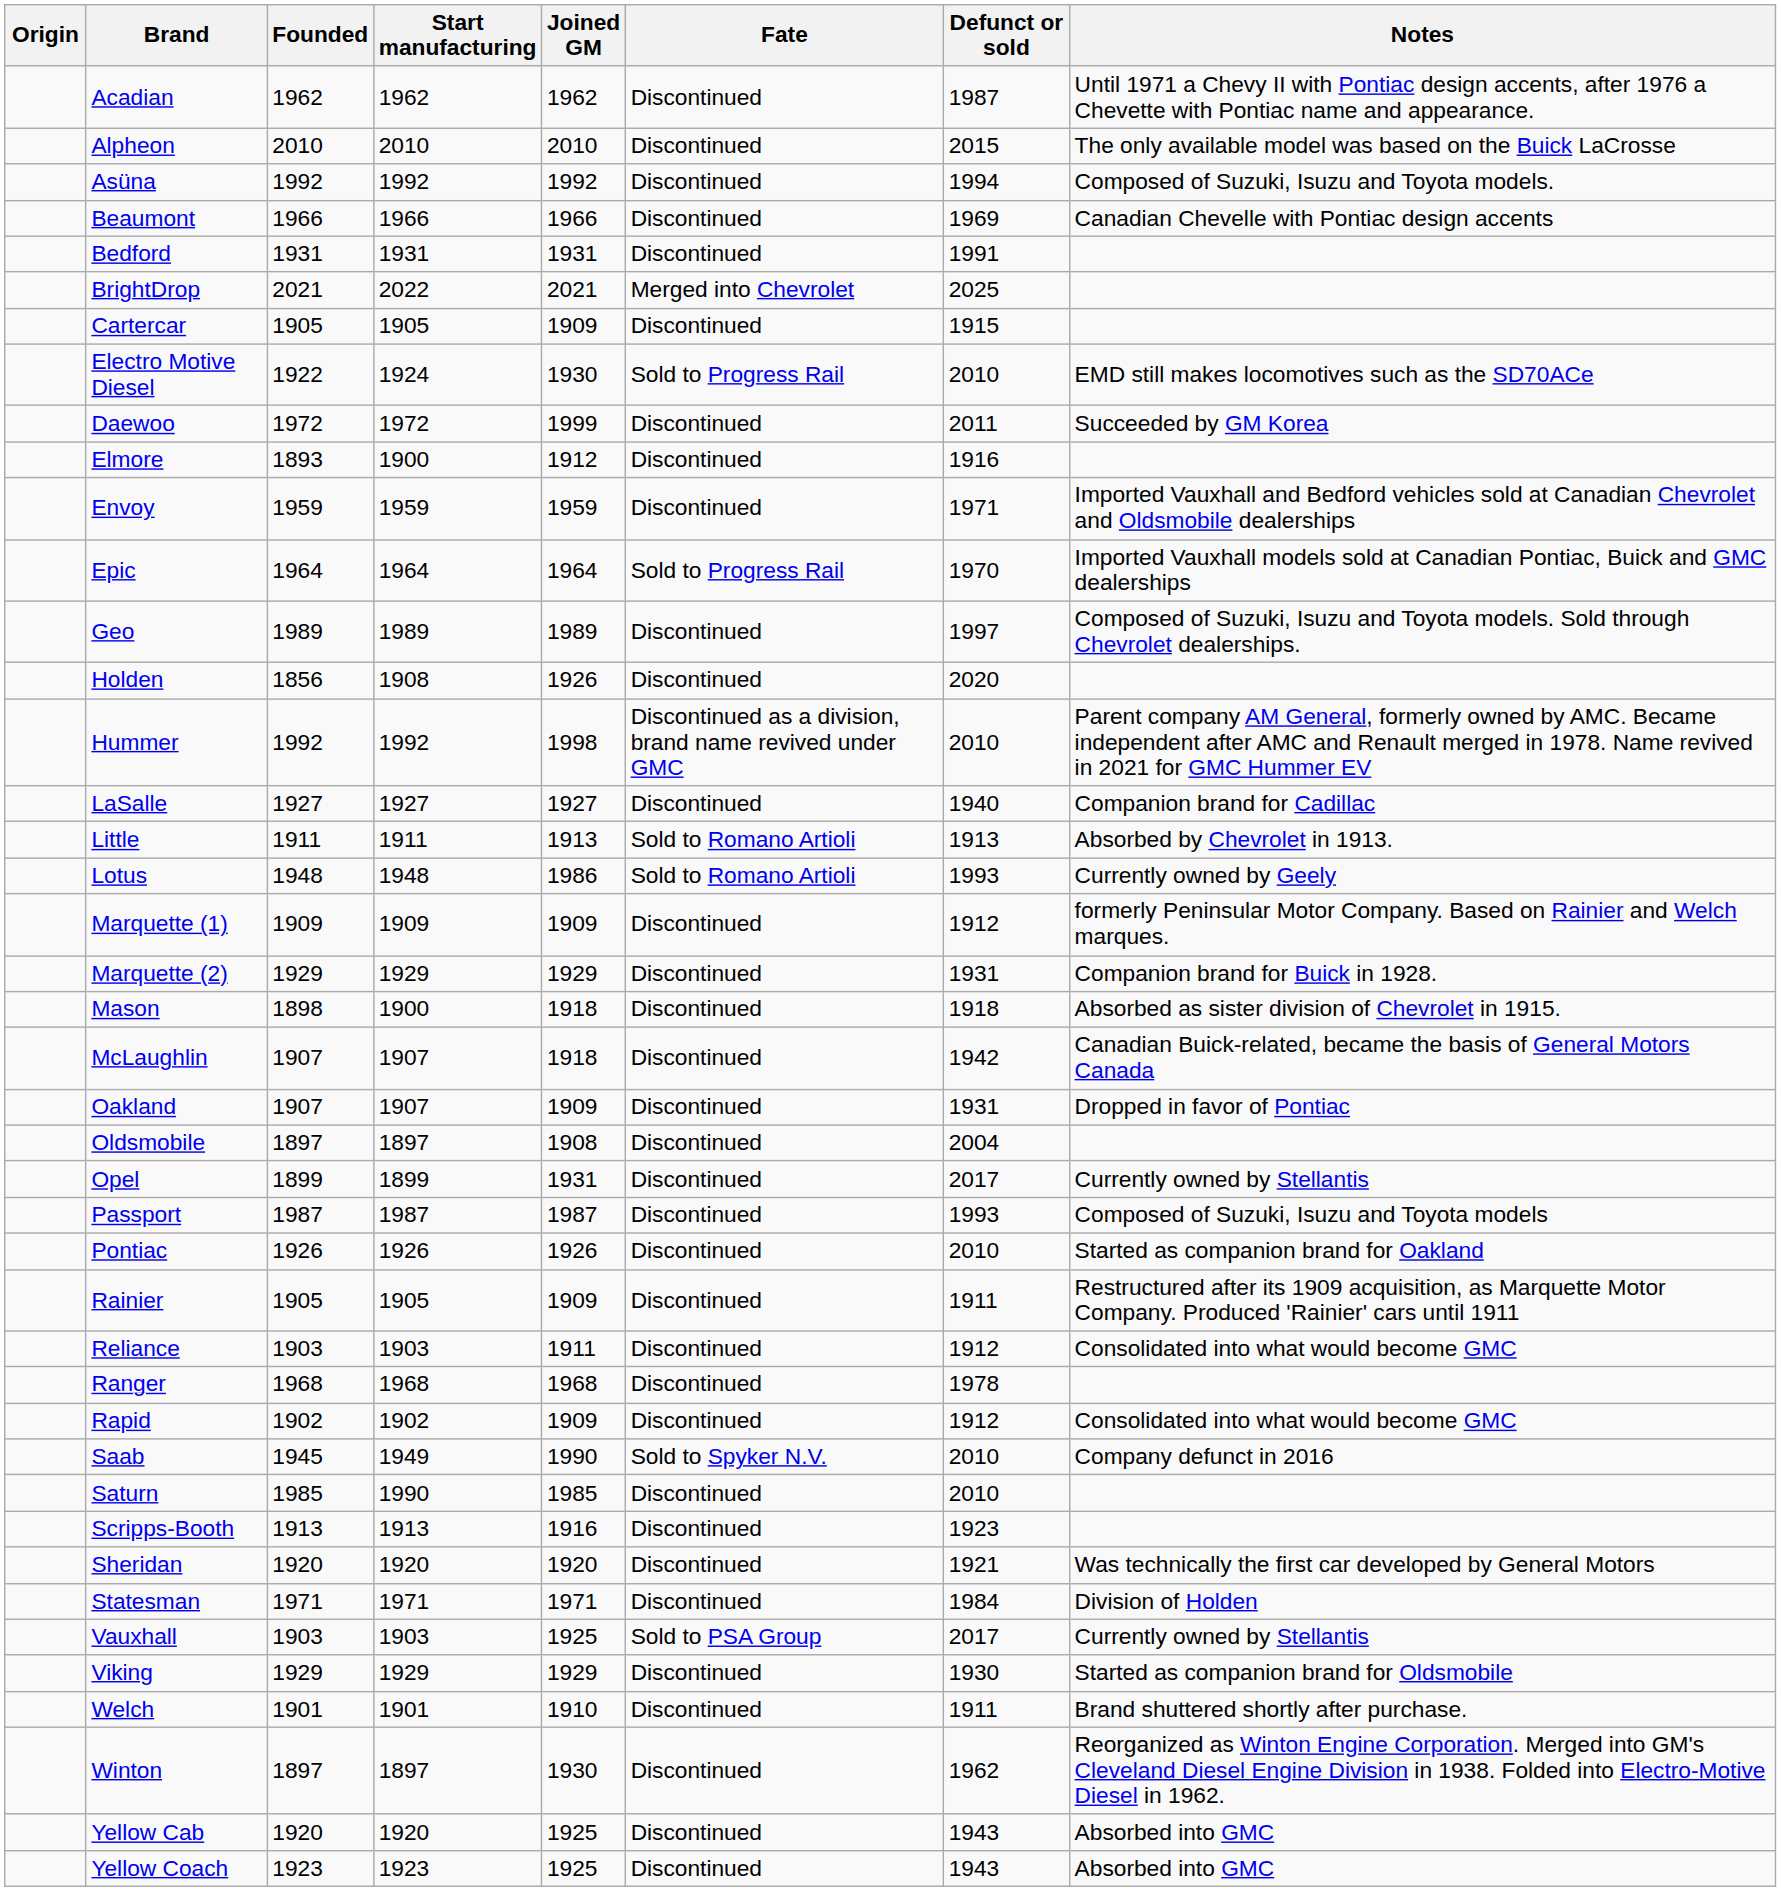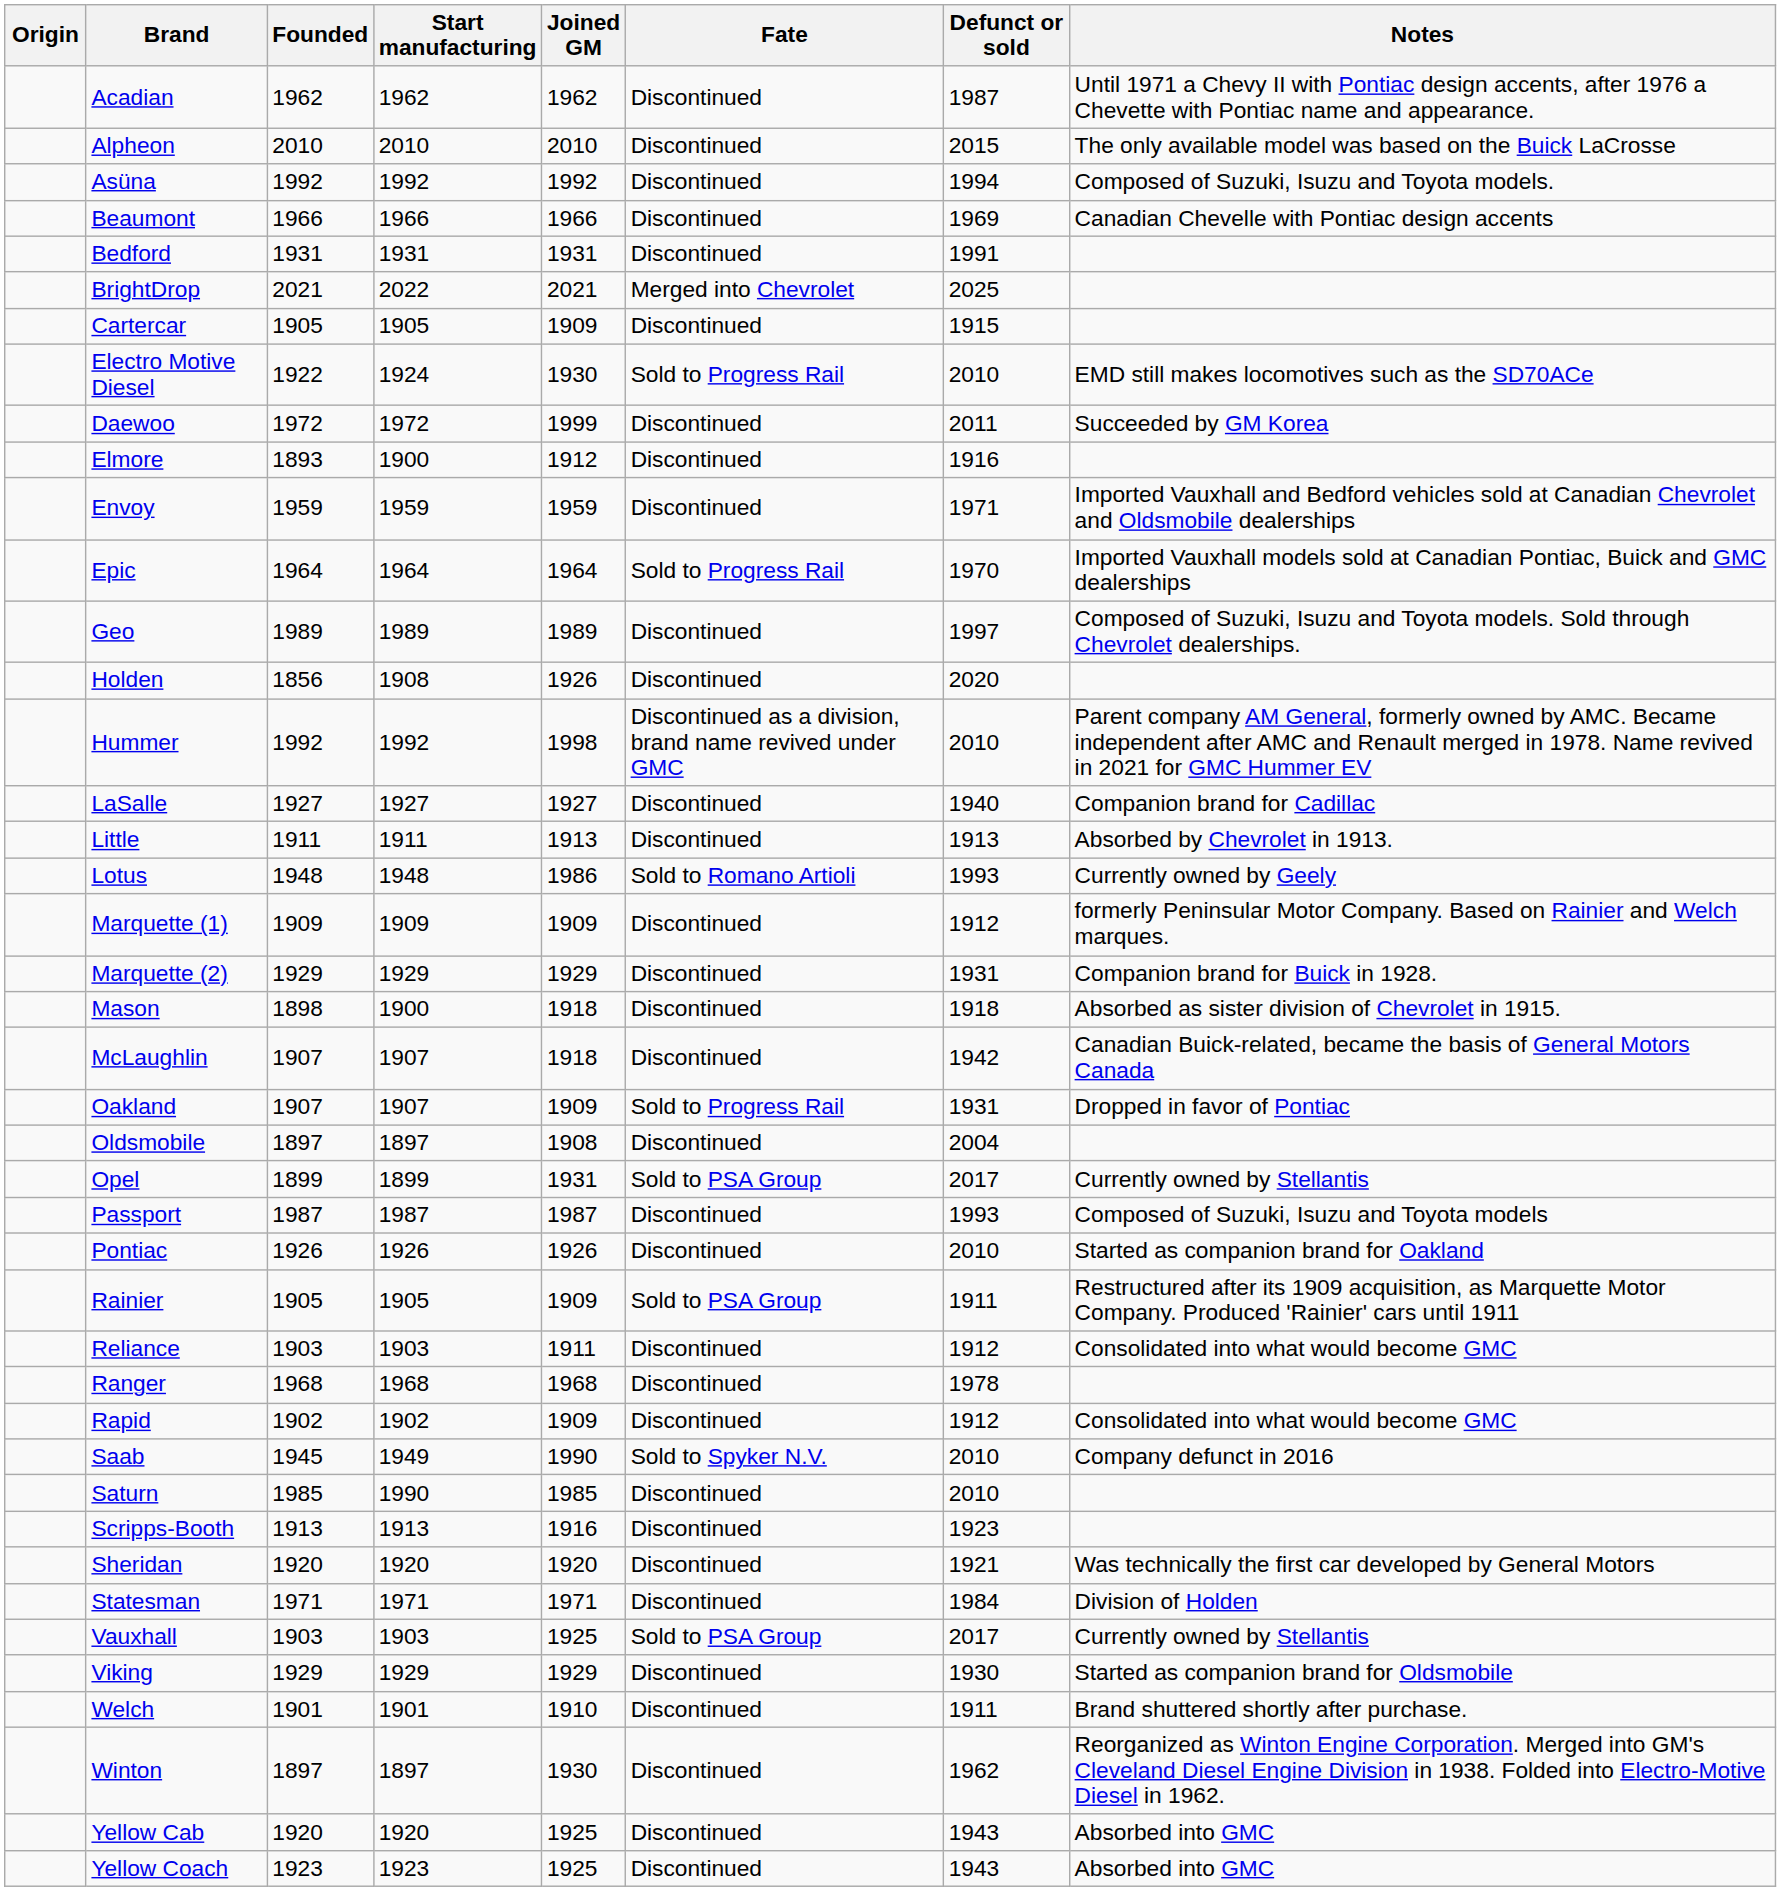Little | Fate: Sold to Romano Artioli -> Discontinued
Oakland | Fate: Discontinued -> Sold to Progress Rail
Opel | Fate: Discontinued -> Sold to PSA Group
Rainier | Fate: Discontinued -> Sold to PSA Group
